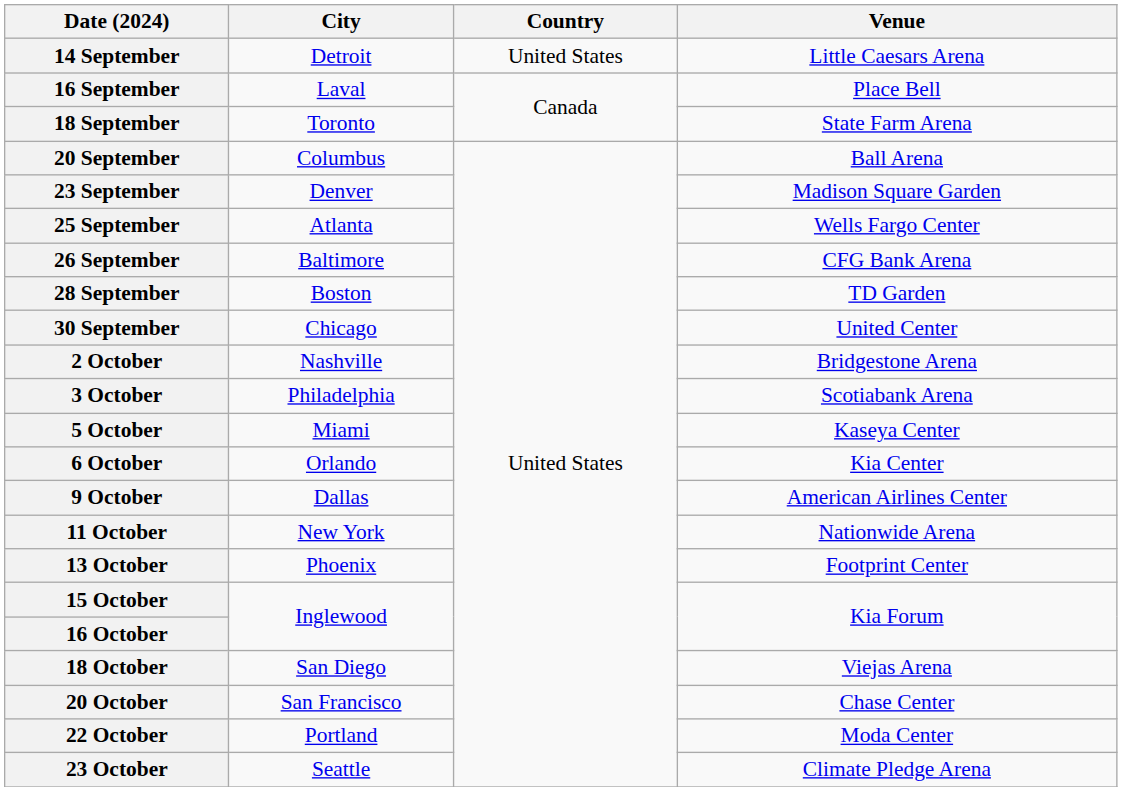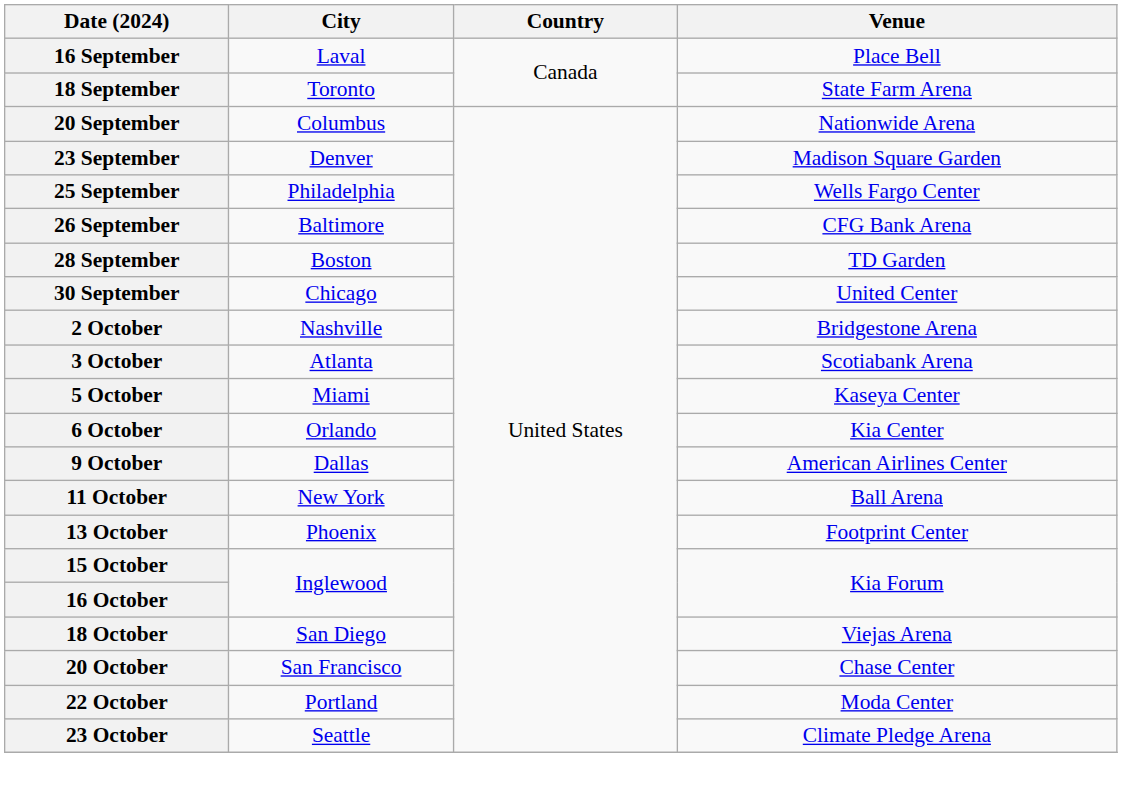- row: 14 September | Detroit | United States | Little Caesars Arena
20 September | Venue: Ball Arena -> Nationwide Arena
25 September | City: Atlanta -> Philadelphia
3 October | City: Philadelphia -> Atlanta
11 October | Venue: Nationwide Arena -> Ball Arena
